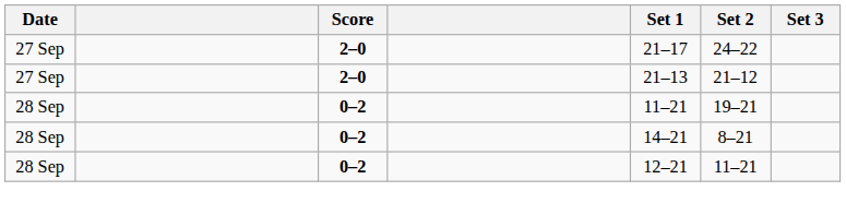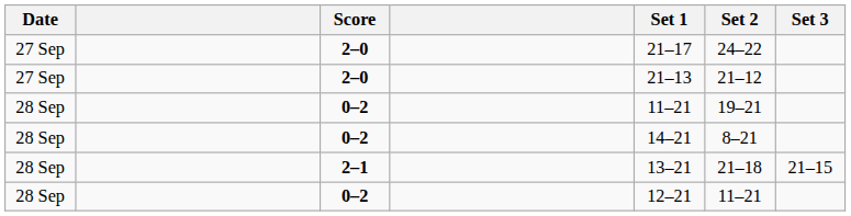+ row: 28 Sep | 2–1 | 13–21 | 21–18 | 21–15
